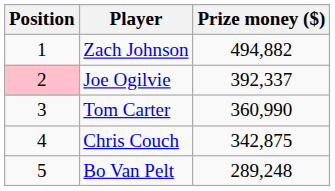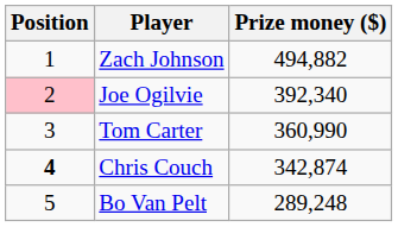Joe Ogilvie | Prize money ($): 392,337 -> 392,340
Chris Couch | Position: normal -> bold
Chris Couch | Prize money ($): 342,875 -> 342,874
